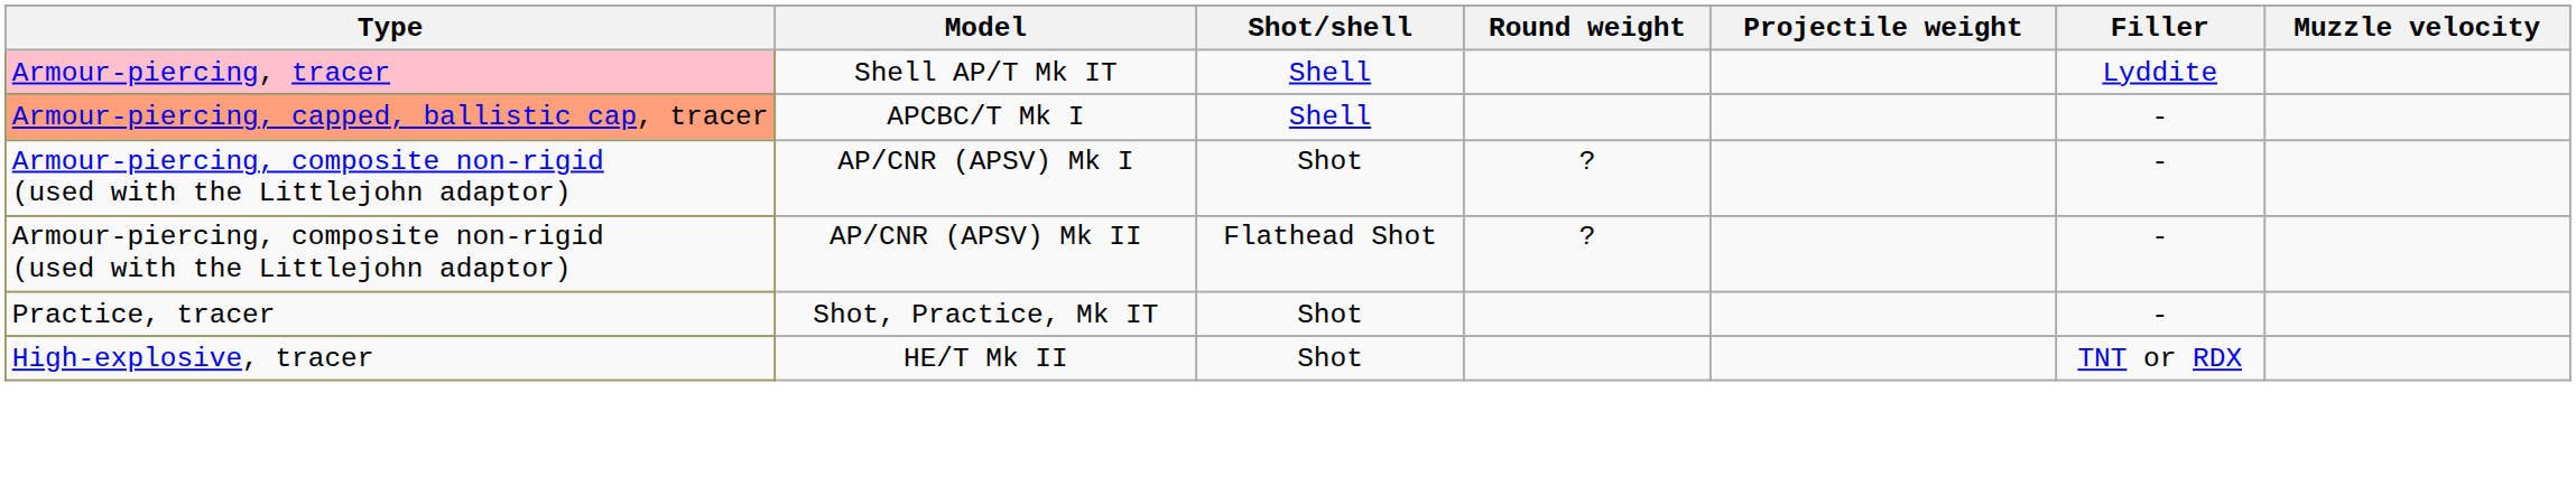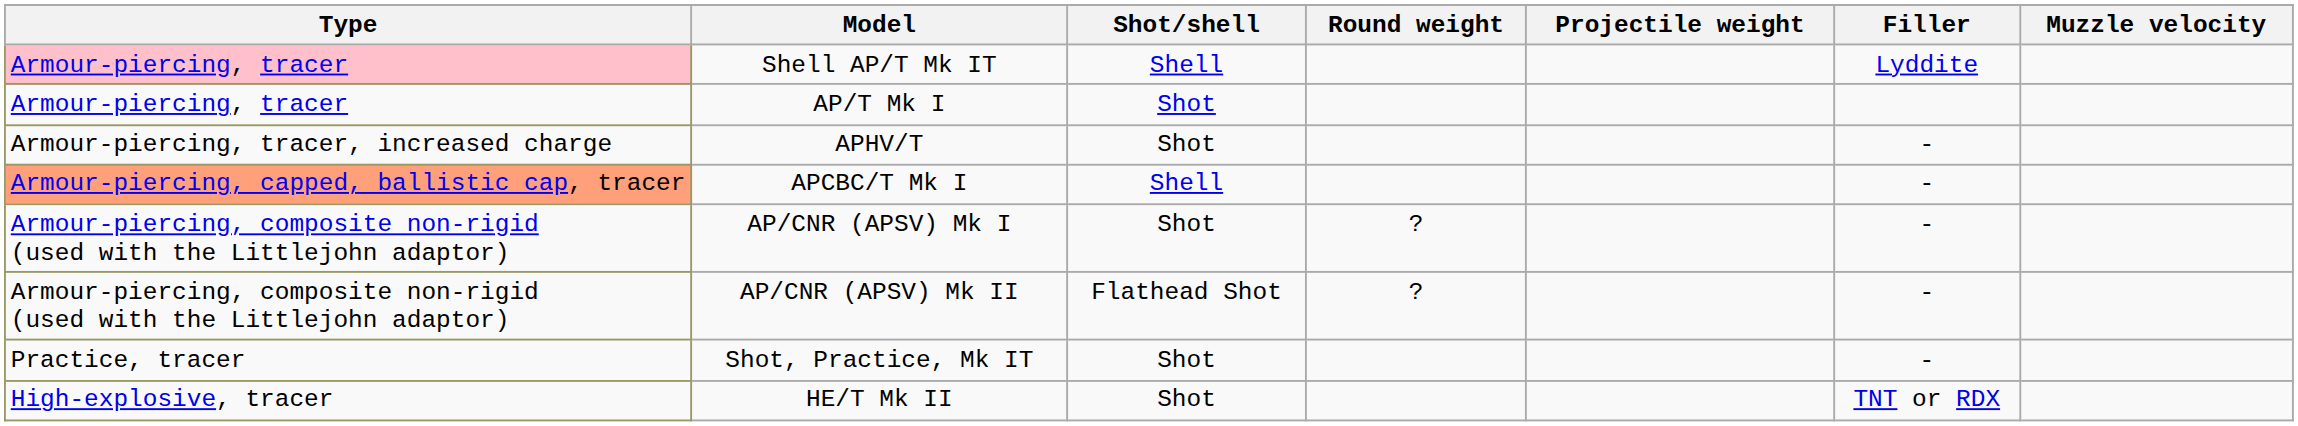+ row: Armour-piercing, tracer | AP/T Mk I | Shot
+ row: Armour-piercing, tracer, increased charge | APHV/T | Shot | -
